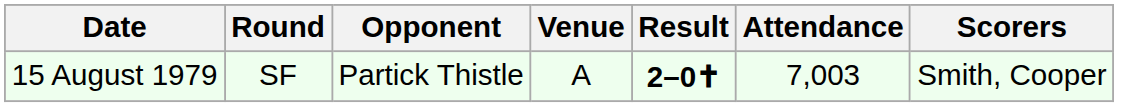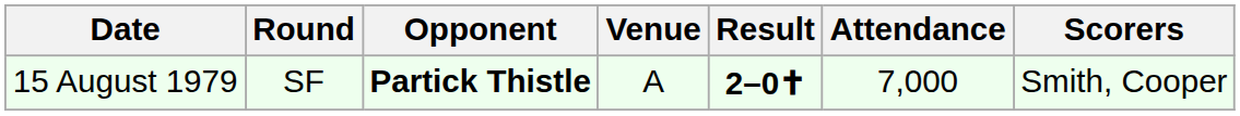15 August 1979 | Opponent: normal -> bold
15 August 1979 | Attendance: 7,003 -> 7,000
